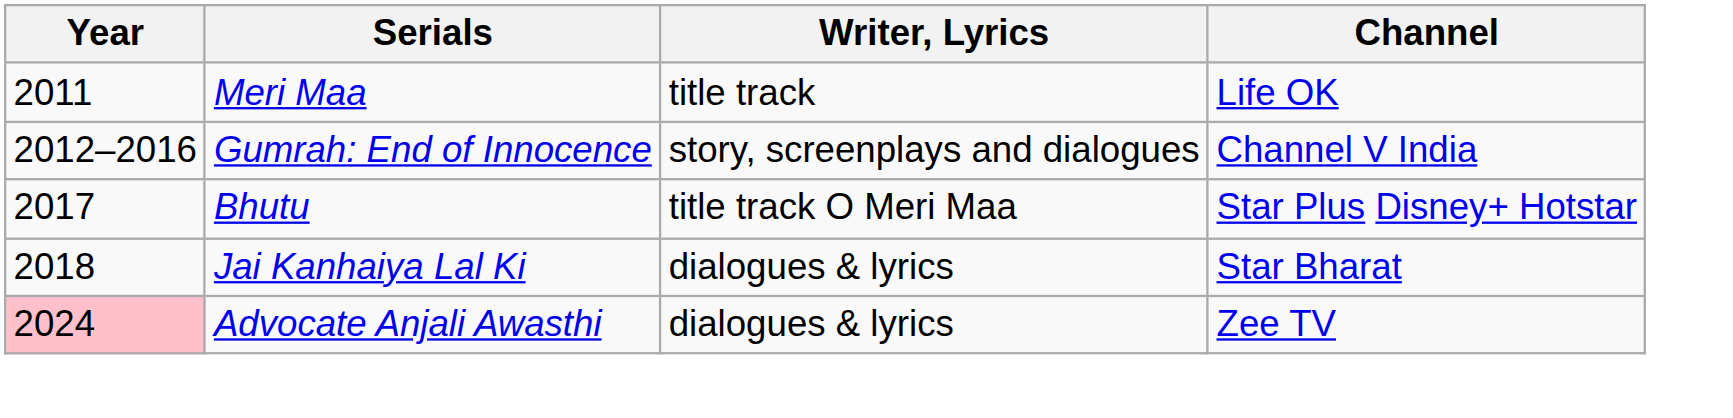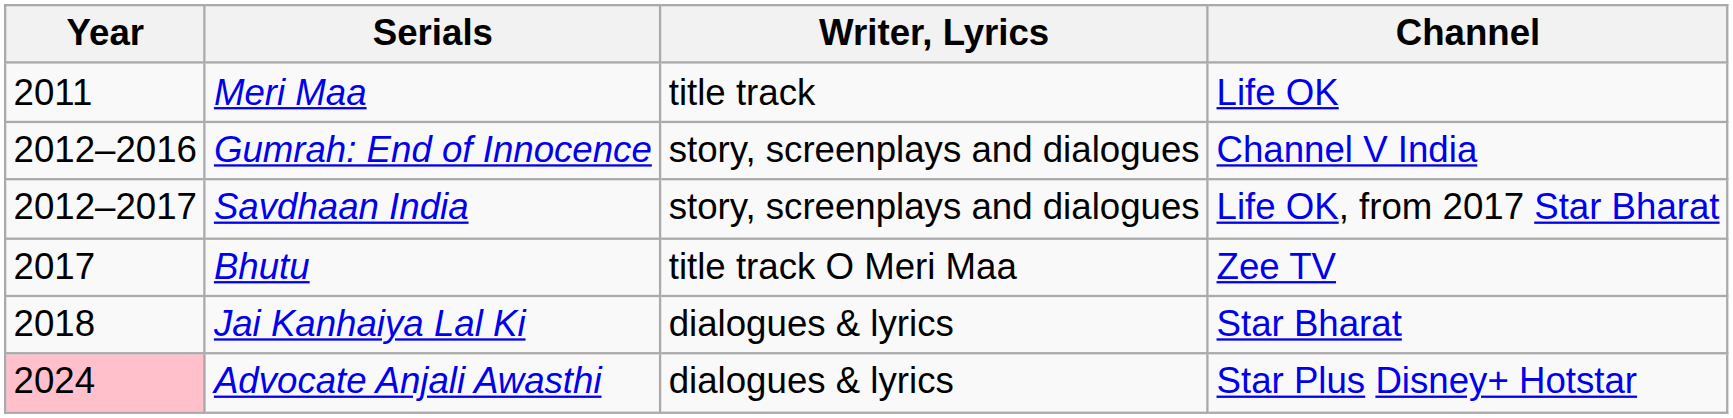+ row: 2012–2017 | Savdhaan India | story, screenplays and dialogues | Life OK, from 2017 Star Bharat
Bhutu | Channel: Star Plus Disney+ Hotstar -> Zee TV
Advocate Anjali Awasthi | Channel: Zee TV -> Star Plus Disney+ Hotstar
